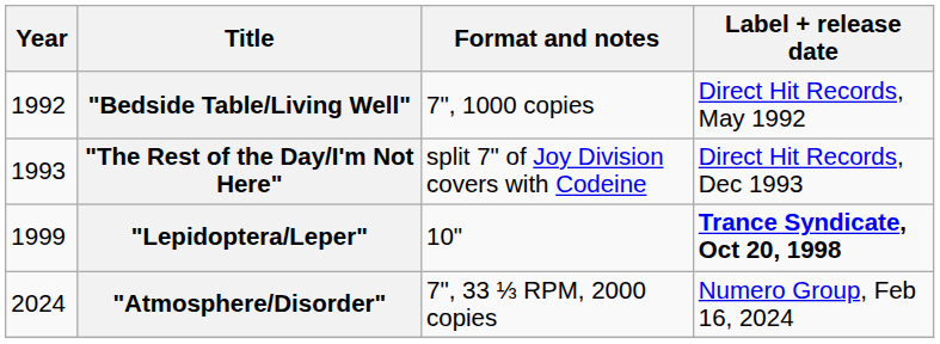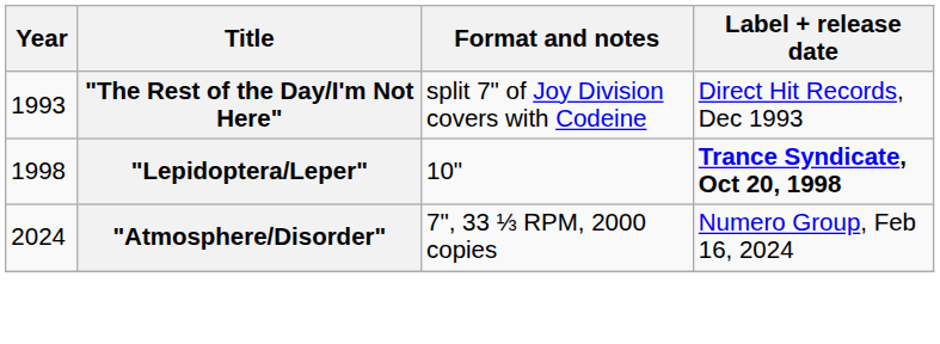- row: 1992 | "Bedside Table/Living Well" | 7", 1000 copies | Direct Hit Records, May 1992
"Lepidoptera/Leper" | Year: 1999 -> 1998
